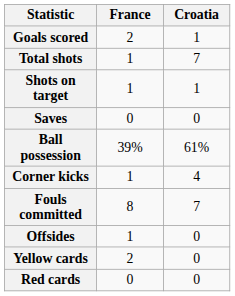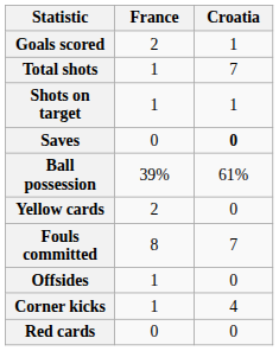Saves | Croatia: normal -> bold
rows swapped: Corner kicks <-> Yellow cards
